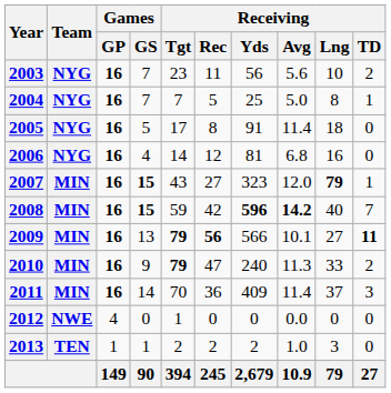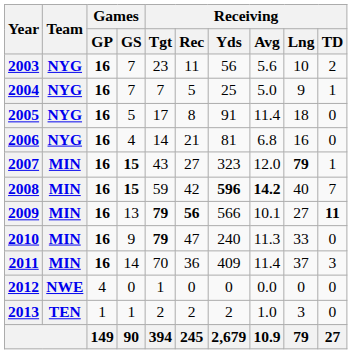2004 | Receiving / Lng: 8 -> 9
2006 | Receiving / Rec: 12 -> 21
2010 | Receiving / TD: 2 -> 0
